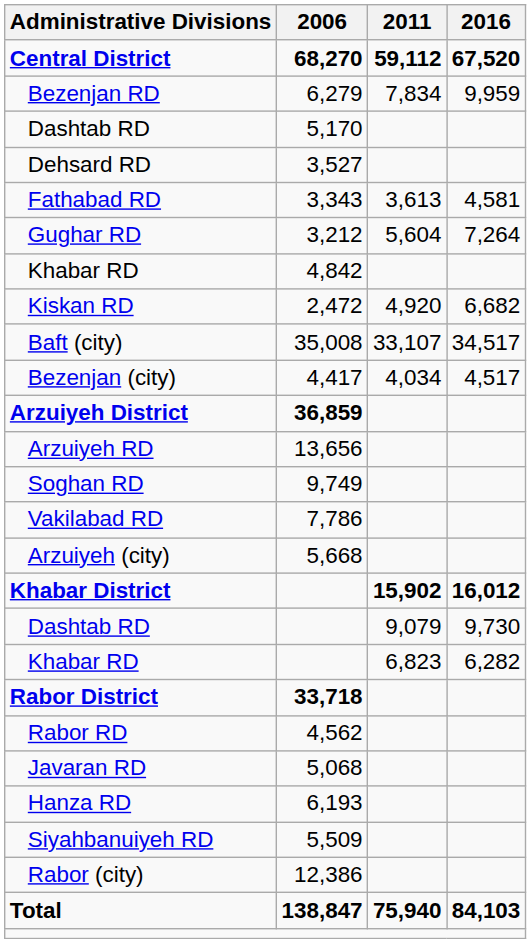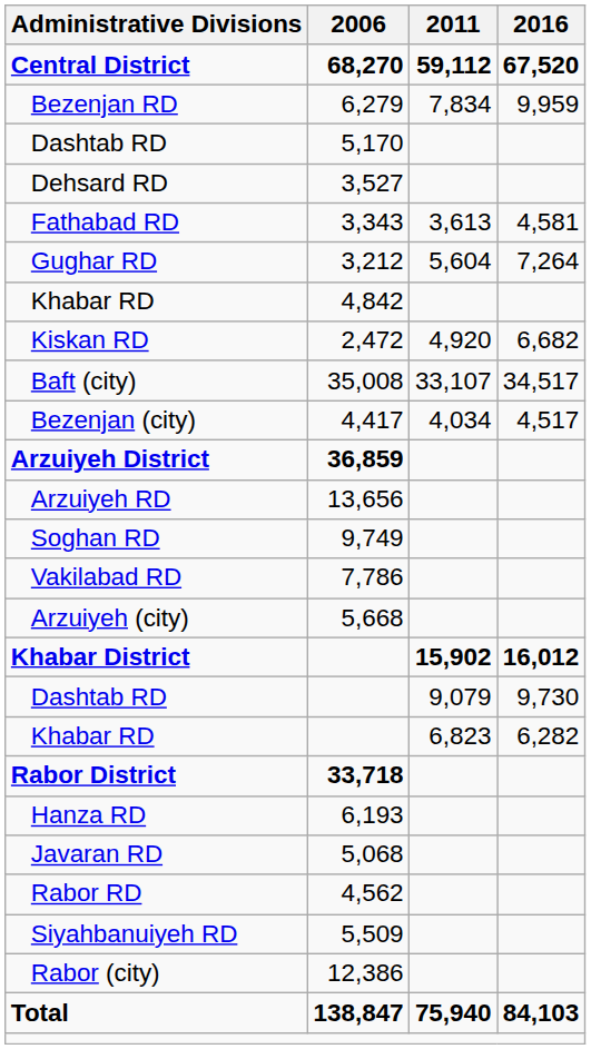rows swapped: Hanza RD <-> Rabor RD
